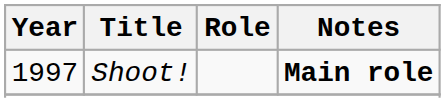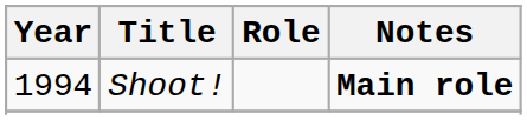Shoot! | Year: 1997 -> 1994
